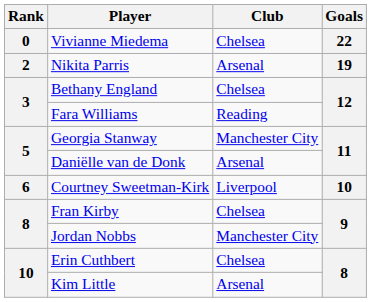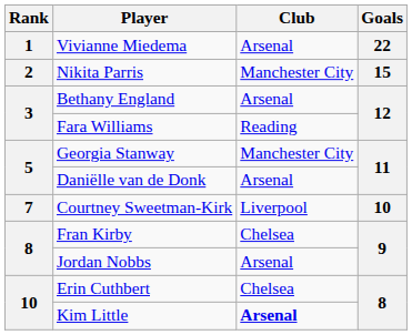Vivianne Miedema | Rank: 0 -> 1
Vivianne Miedema | Club: Chelsea -> Arsenal
Nikita Parris | Club: Arsenal -> Manchester City
Nikita Parris | Goals: 19 -> 15
Bethany England | Club: Chelsea -> Arsenal
Courtney Sweetman-Kirk | Rank: 6 -> 7
Jordan Nobbs | Club: Manchester City -> Arsenal
Kim Little | Club: normal -> bold
